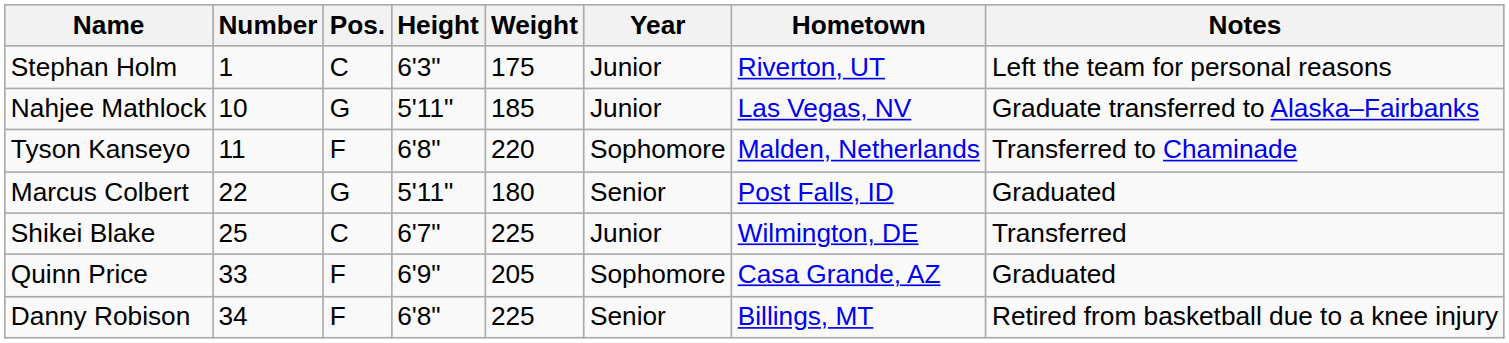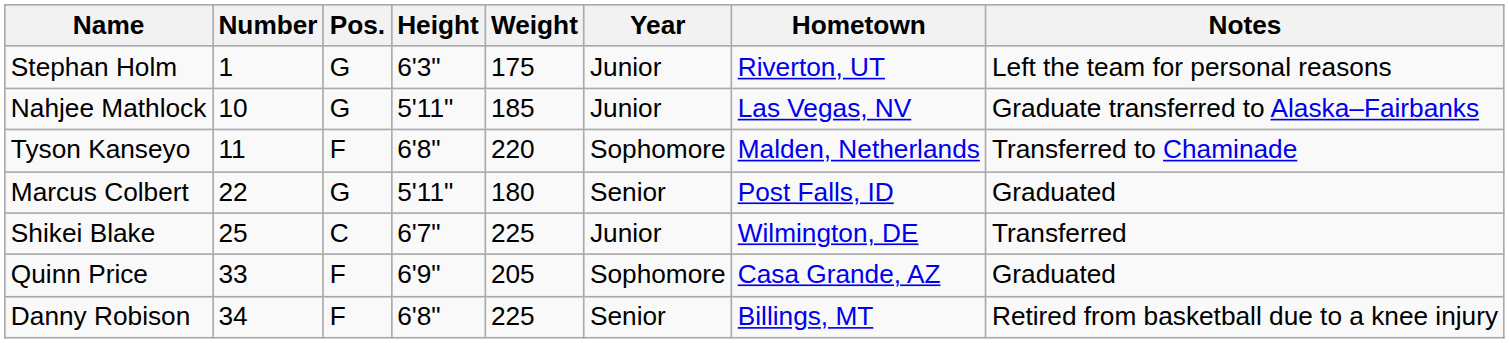Stephan Holm | Pos.: C -> G
